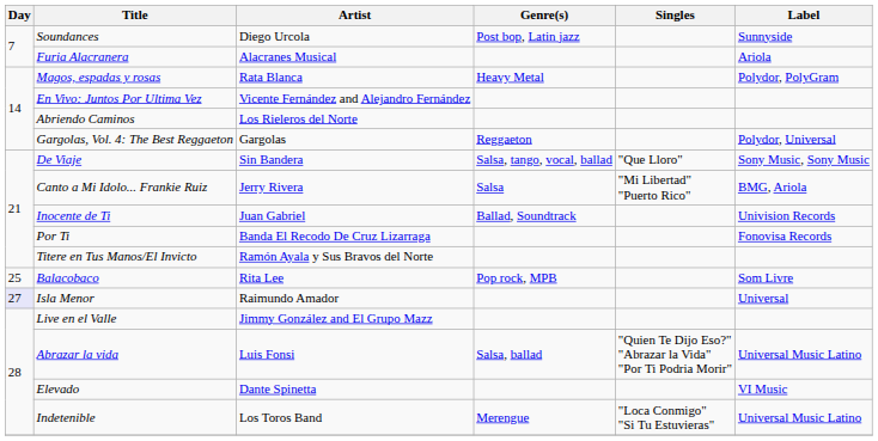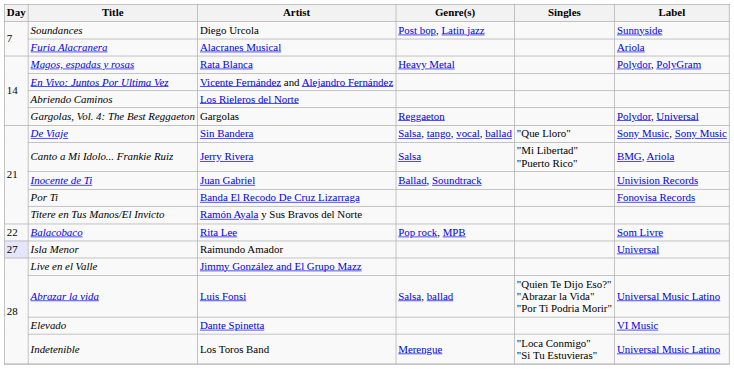Balacobaco | Day: 25 -> 22
